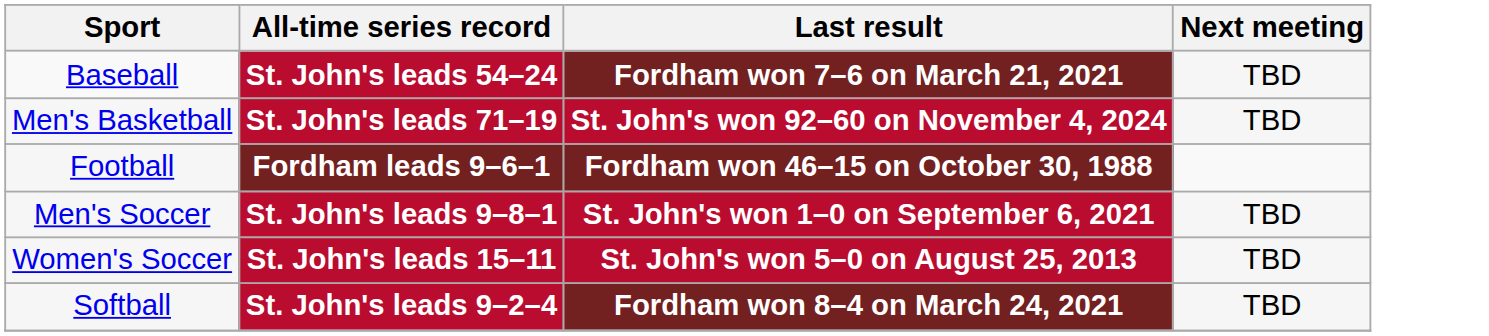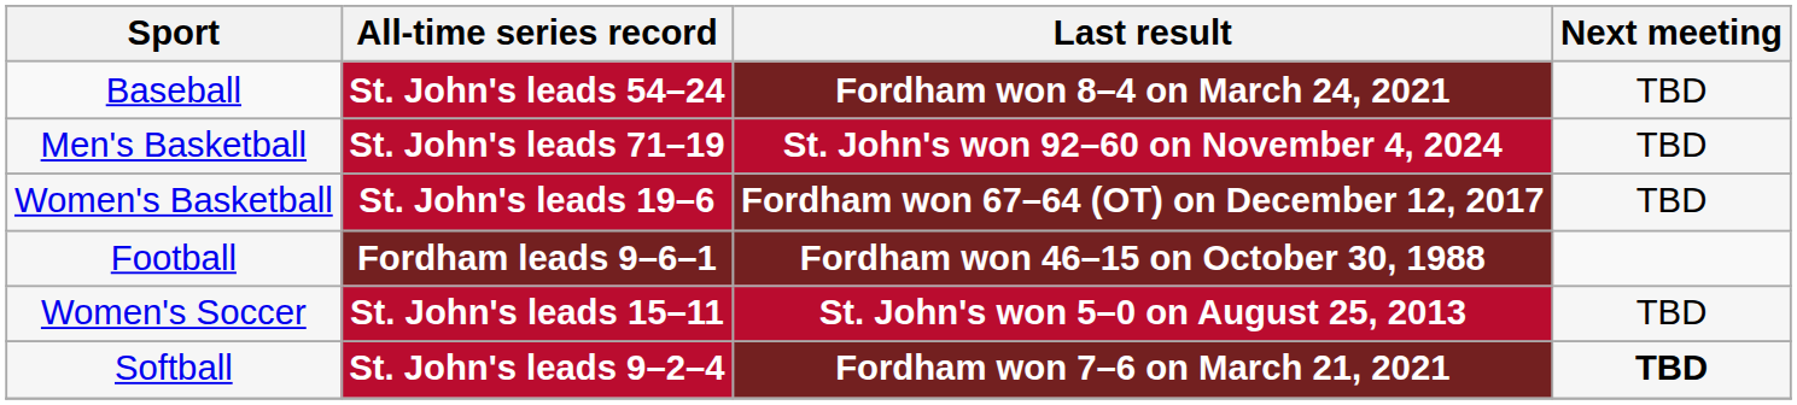Baseball | Last result: Fordham won 7–6 on March 21, 2021 -> Fordham won 8–4 on March 24, 2021
+ row: Women's Basketball | St. John's leads 19–6 | Fordham won 67–64 (OT) on December 12, 2017 | TBD
- row: Men's Soccer | St. John's leads 9–8–1 | St. John's won 1–0 on September 6, 2021 | TBD
Softball | Last result: Fordham won 8–4 on March 24, 2021 -> Fordham won 7–6 on March 21, 2021
Softball | Next meeting: normal -> bold
